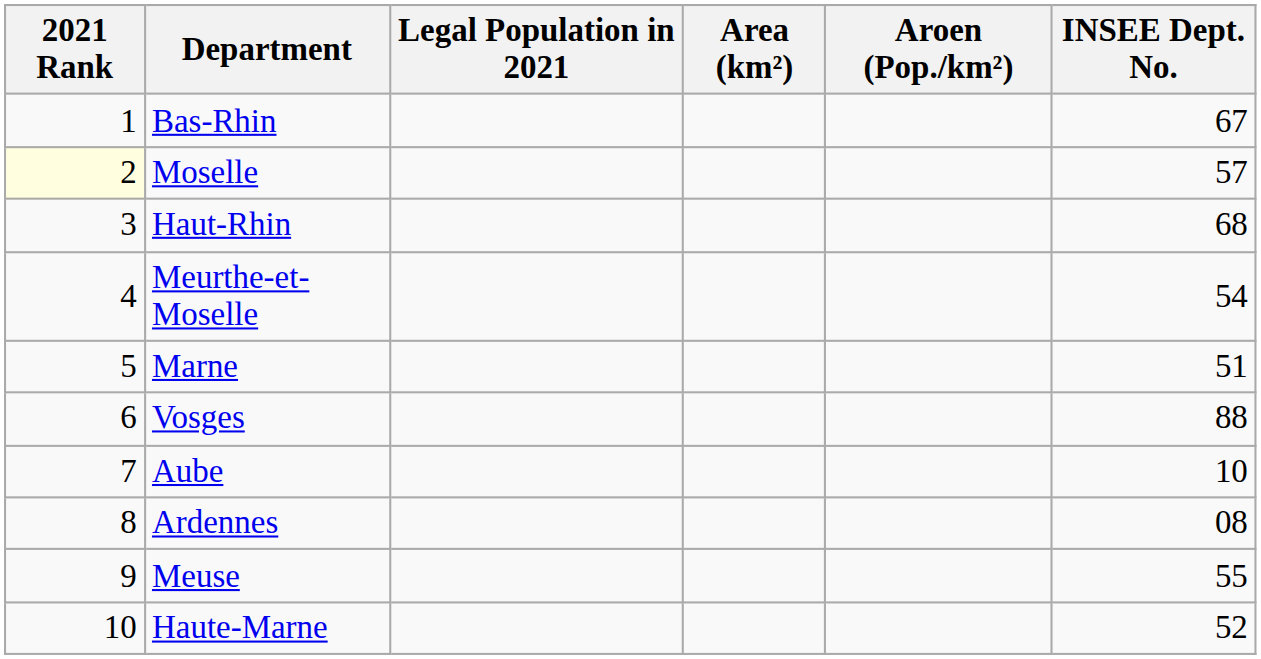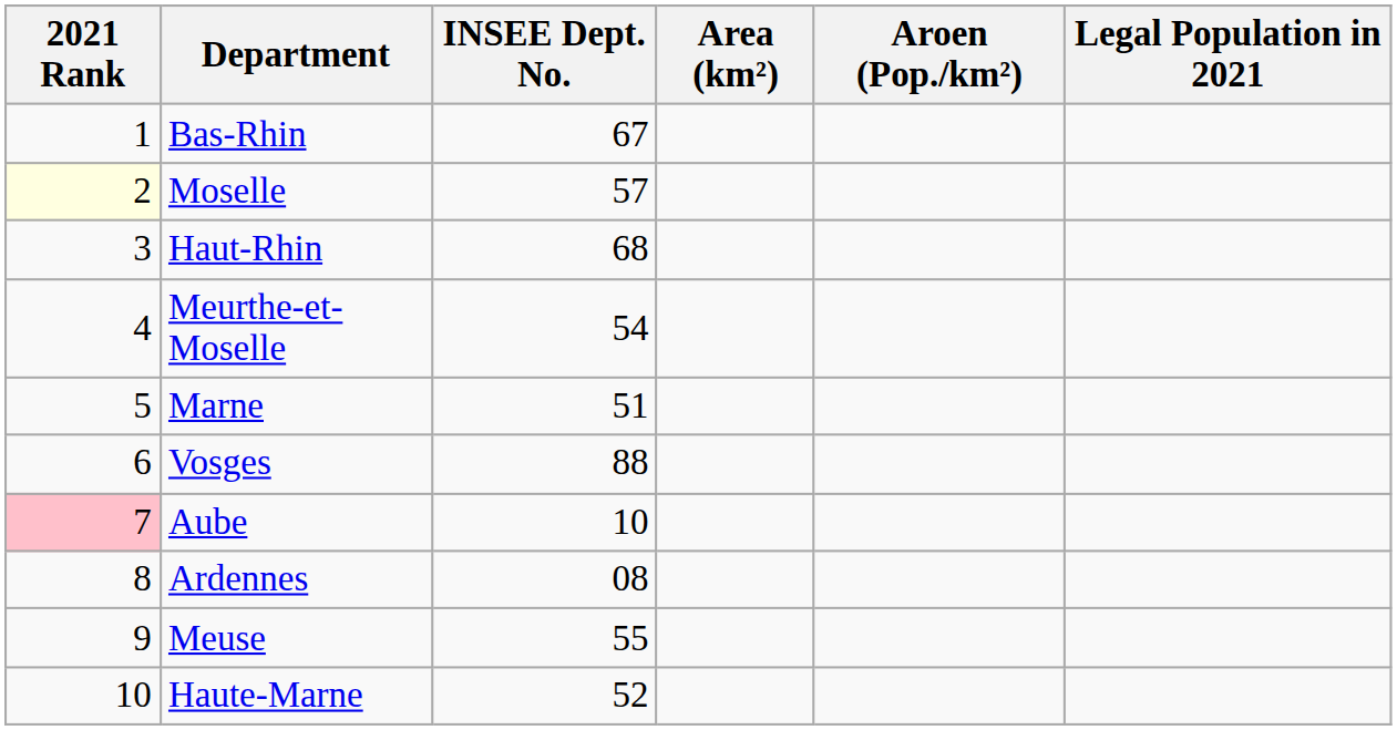columns swapped: Legal Population in 2021 <-> INSEE Dept. No.
Aube | 2021 Rank: no background -> pink background
